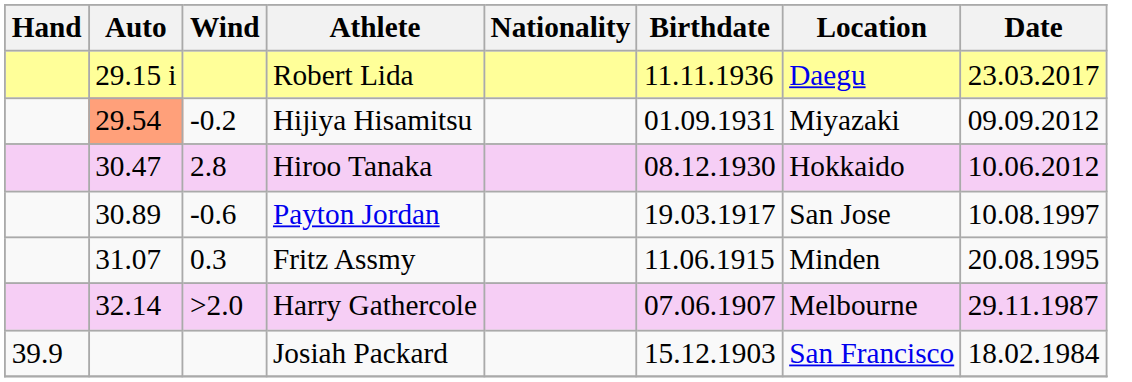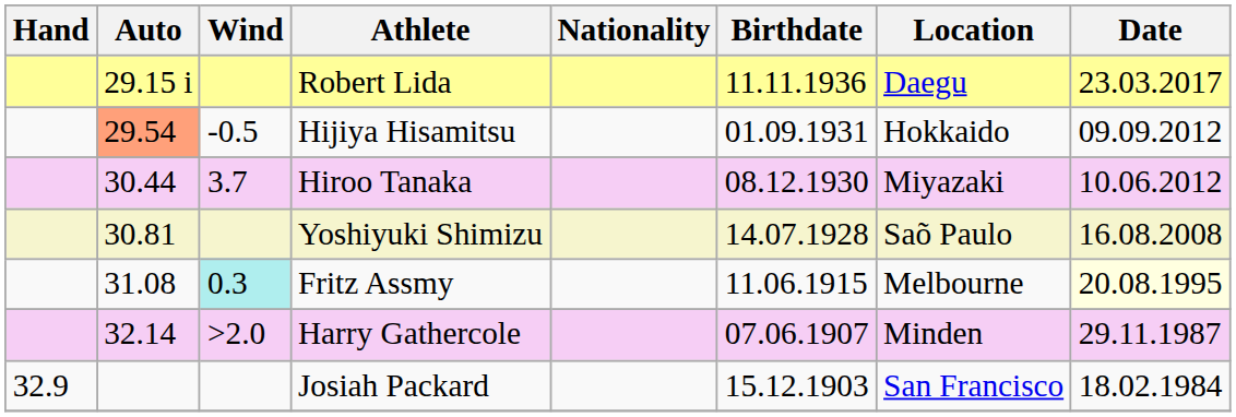Hijiya Hisamitsu | Wind: -0.2 -> -0.5
Hijiya Hisamitsu | Location: Miyazaki -> Hokkaido
Hiroo Tanaka | Auto: 30.47 -> 30.44
Hiroo Tanaka | Wind: 2.8 -> 3.7
Hiroo Tanaka | Location: Hokkaido -> Miyazaki
+ row: 30.81 | Yoshiyuki Shimizu | 14.07.1928 | Saõ Paulo | 16.08.2008
- row: 30.89 | -0.6 | Payton Jordan | 19.03.1917 | San Jose | 10.08.1997
Fritz Assmy | Auto: 31.07 -> 31.08
Fritz Assmy | Wind: no background -> paleturquoise background
Fritz Assmy | Location: Minden -> Melbourne
Fritz Assmy | Date: no background -> lightyellow background
Harry Gathercole | Location: Melbourne -> Minden
Josiah Packard | Hand: 39.9 -> 32.9
